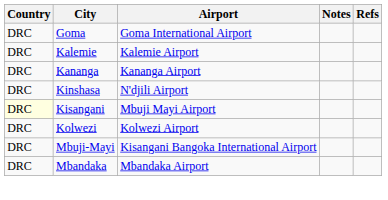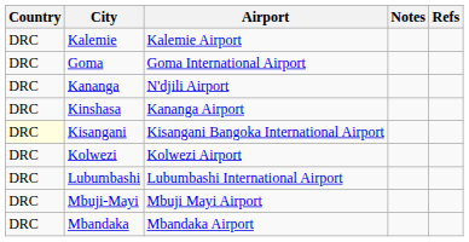rows swapped: Goma <-> Kalemie
Kananga | Airport: Kananga Airport -> N'djili Airport
Kinshasa | Airport: N'djili Airport -> Kananga Airport
Kisangani | Airport: Mbuji Mayi Airport -> Kisangani Bangoka International Airport
+ row: DRC | Lubumbashi | Lubumbashi International Airport
Mbuji-Mayi | Airport: Kisangani Bangoka International Airport -> Mbuji Mayi Airport
